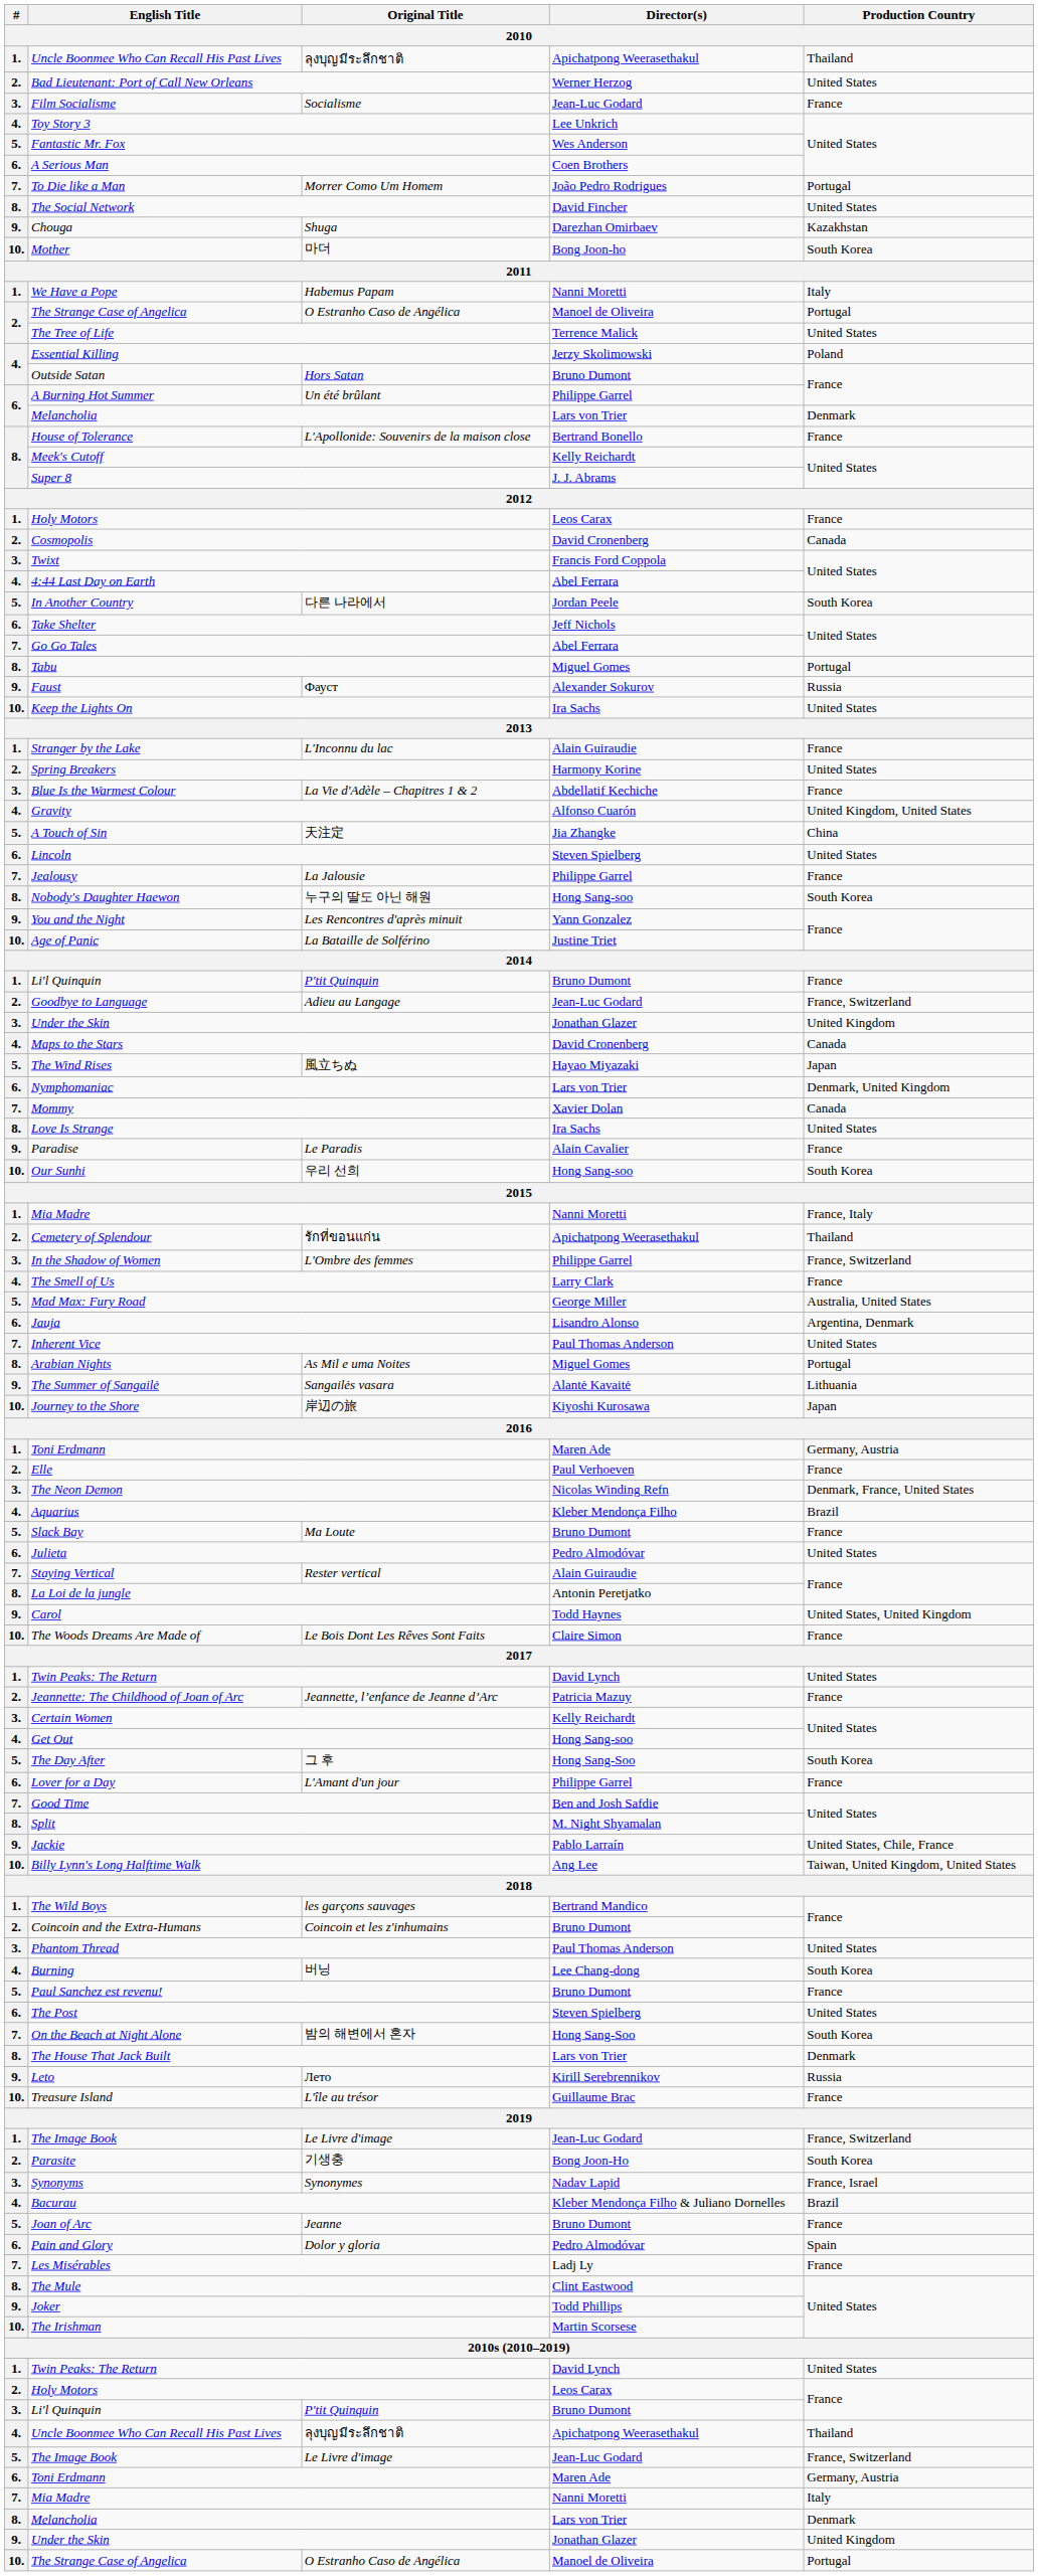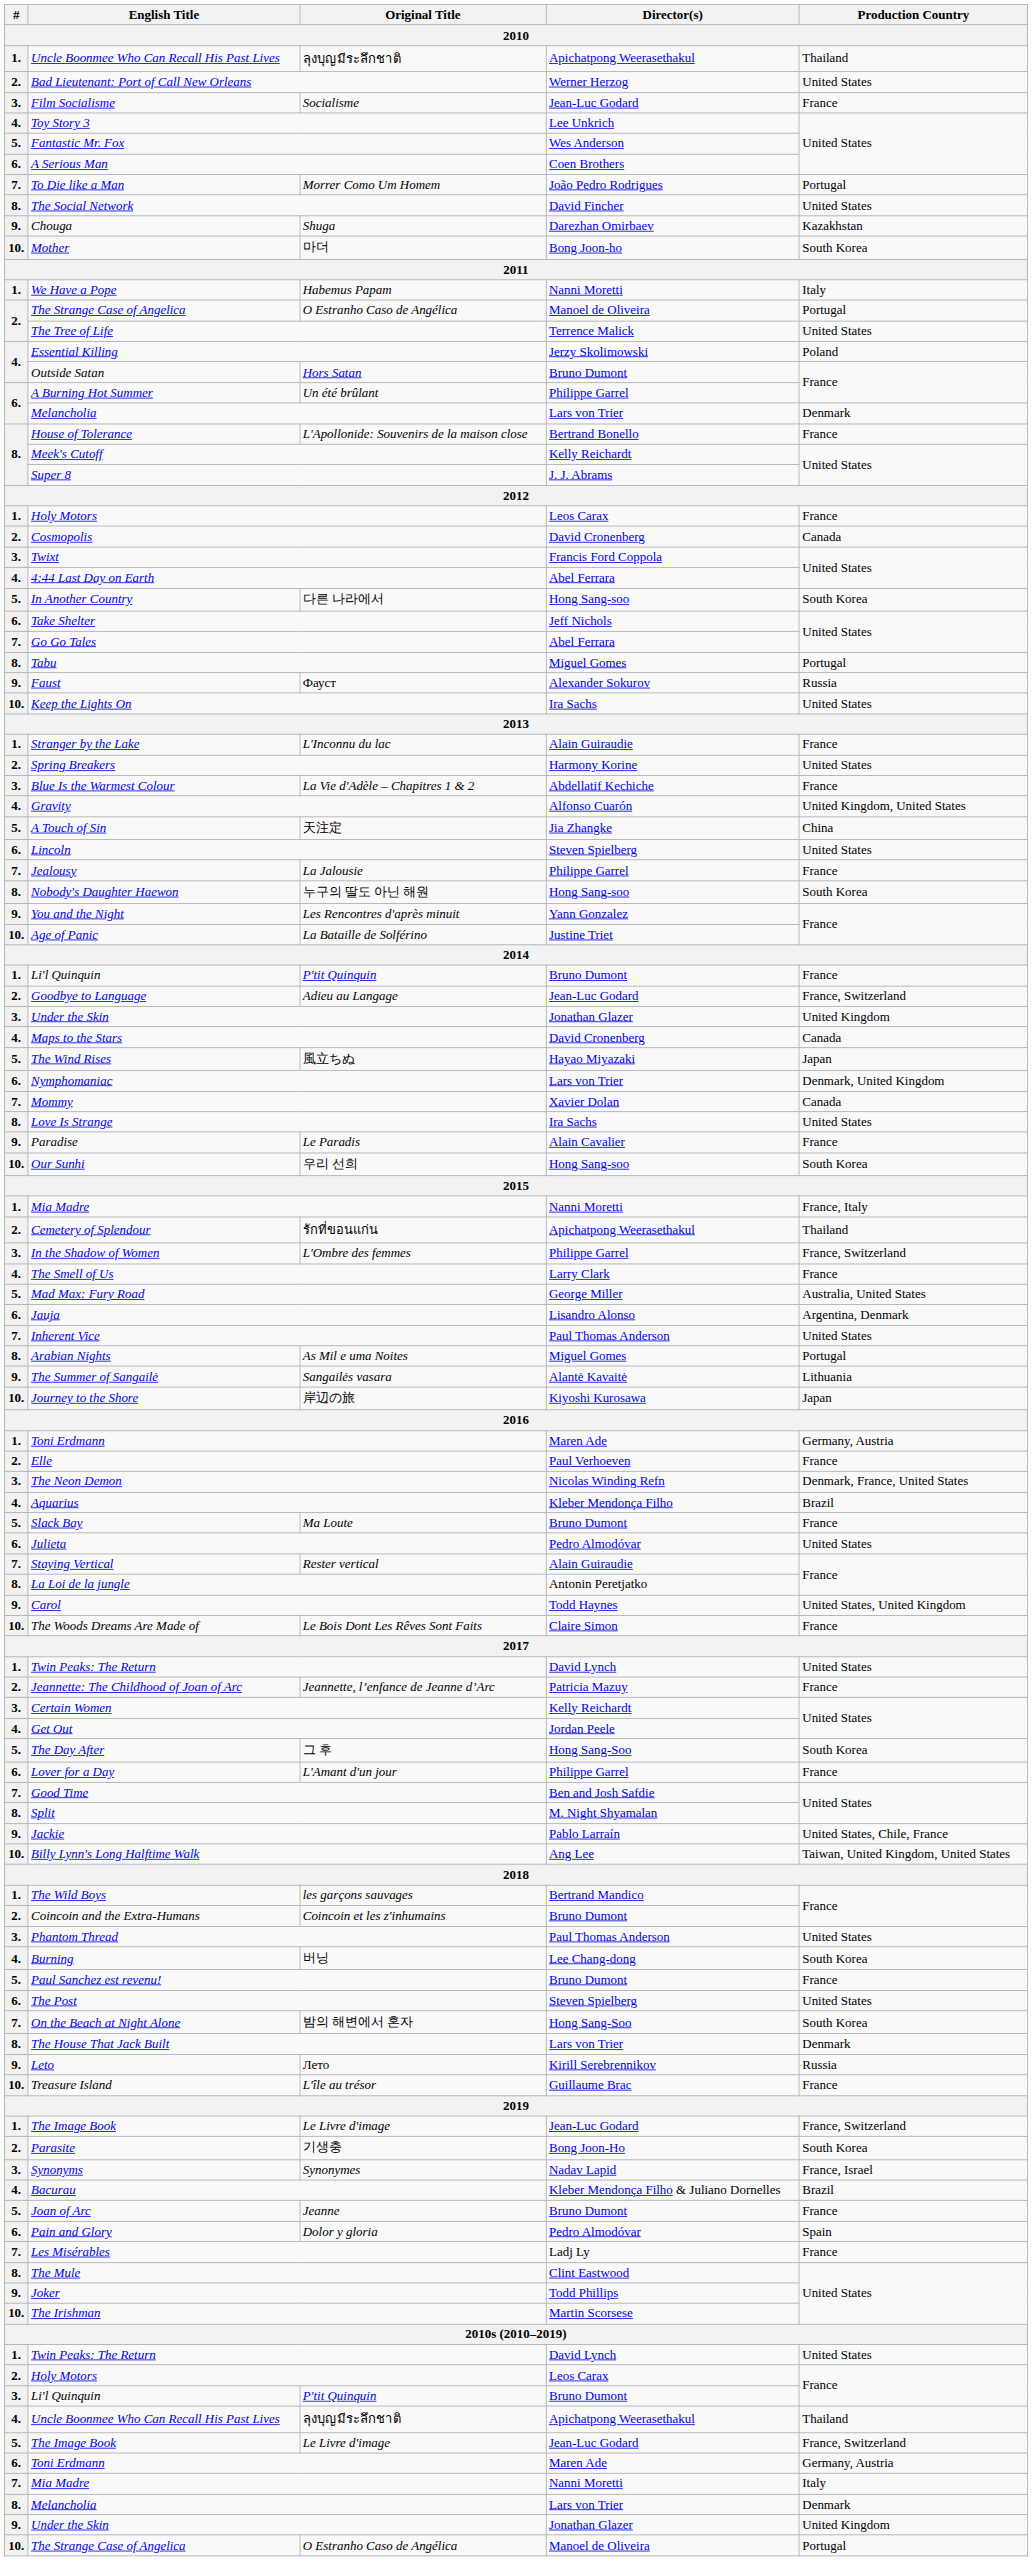In Another Country | Director(s): Jordan Peele -> Hong Sang-soo
Get Out | Director(s): Hong Sang-soo -> Jordan Peele
